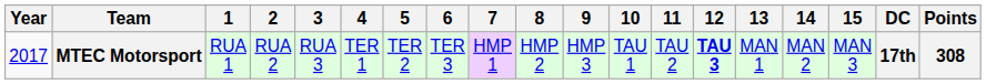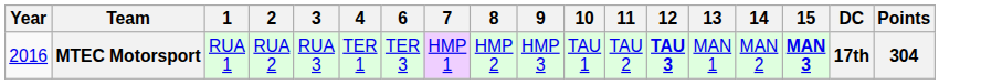- column: 5 | TER 2
MTEC Motorsport | Year: 2017 -> 2016
MTEC Motorsport | 15: normal -> bold
MTEC Motorsport | Points: 308 -> 304
